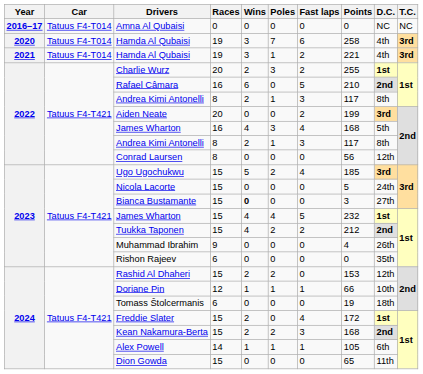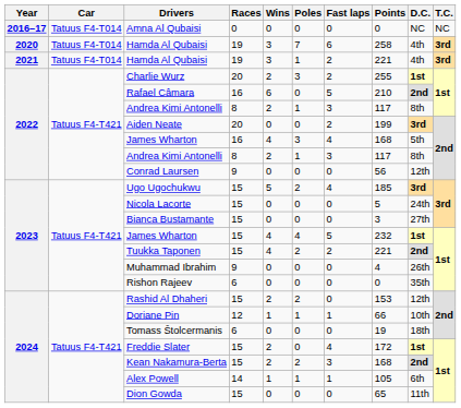Conrad Laursen | Races: 8 -> 9
Bianca Bustamante | Wins: bold -> normal
Tuukka Taponen | Points: 212 -> 221
